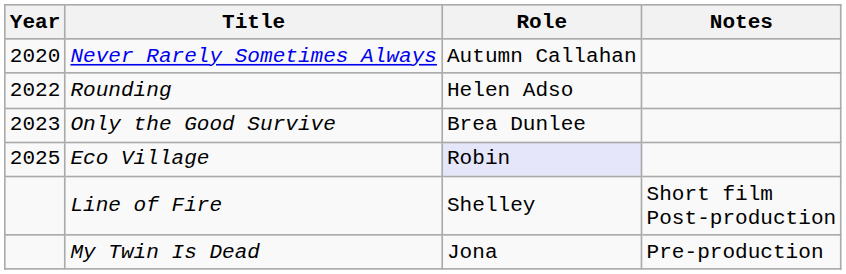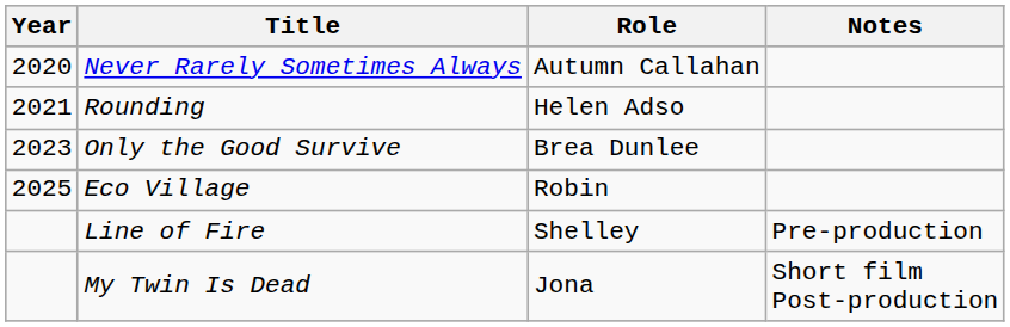Rounding | Year: 2022 -> 2021
Eco Village | Role: lavender background -> no background
Line of Fire | Notes: Short film Post-production -> Pre-production
My Twin Is Dead | Notes: Pre-production -> Short film Post-production
